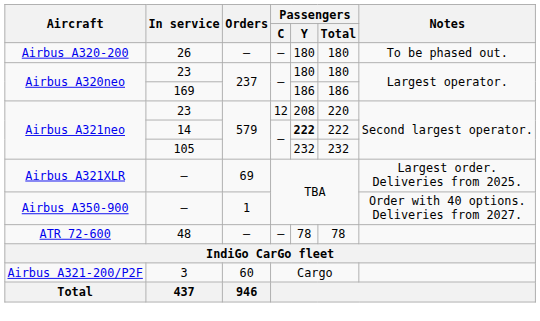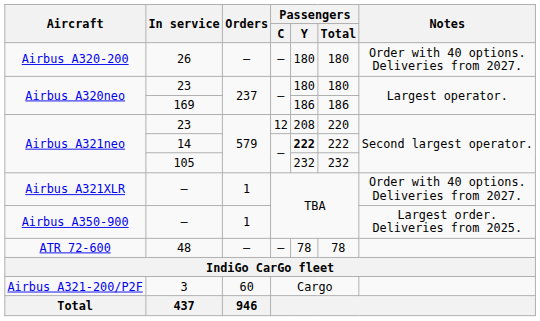26 | Notes: To be phased out. -> Order with 40 options. Deliveries from 2027.
Airbus A321XLR / — | Orders: 69 -> 1
Airbus A321XLR / — | Notes: Largest order. Deliveries from 2025. -> Order with 40 options. Deliveries from 2027.
Airbus A350-900 / — | Notes: Order with 40 options. Deliveries from 2027. -> Largest order. Deliveries from 2025.
